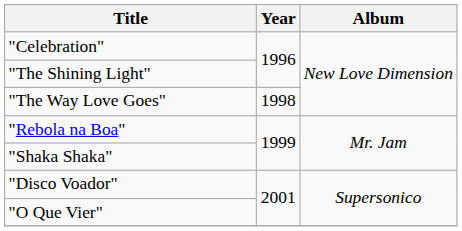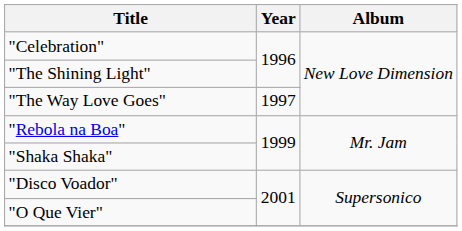"The Way Love Goes" | Year: 1998 -> 1997
